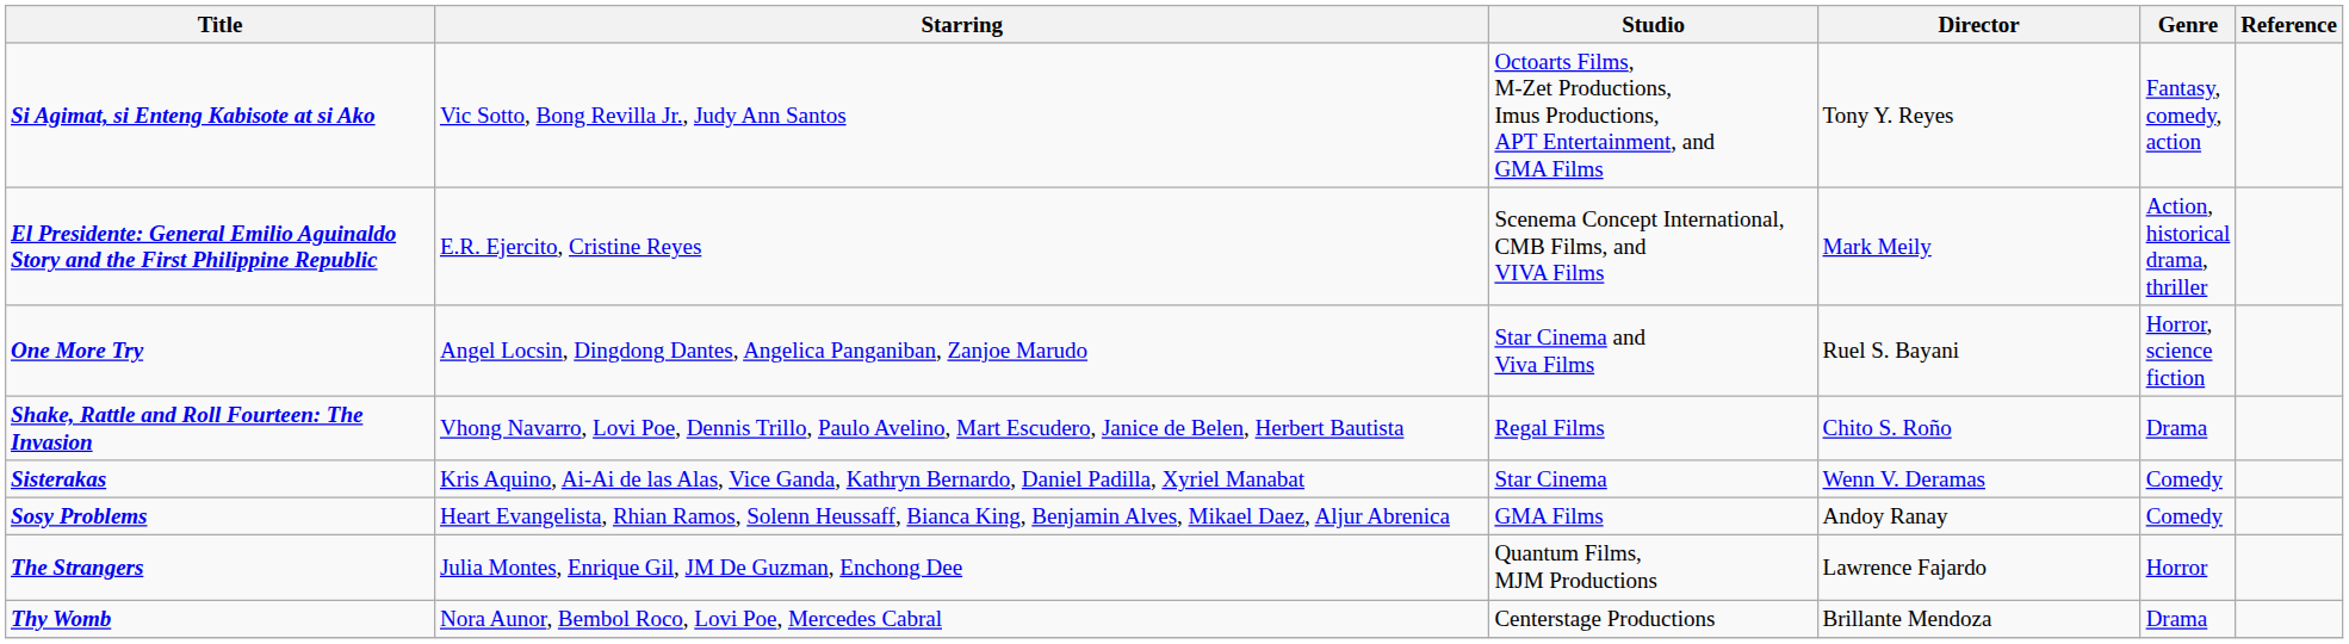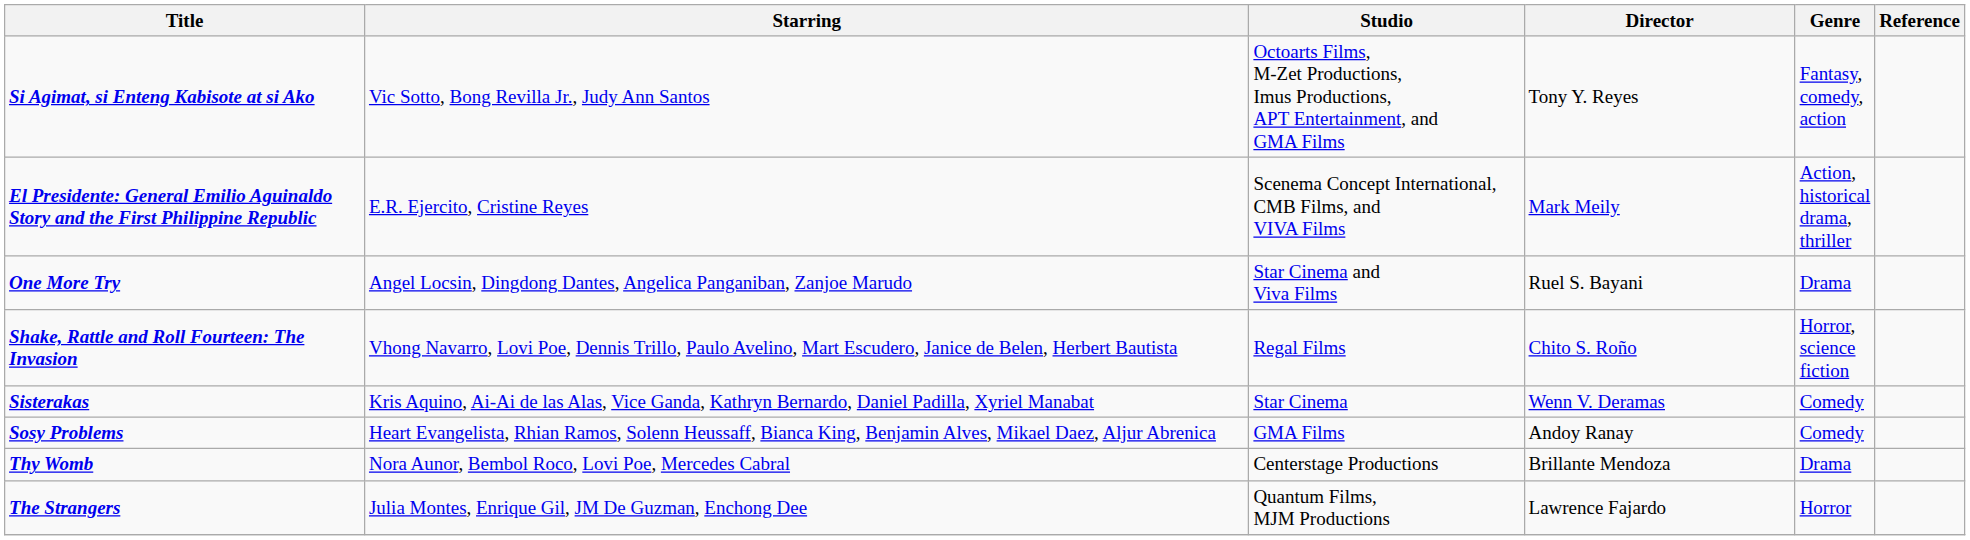One More Try | Genre: Horror, science fiction -> Drama
Shake, Rattle and Roll Fourteen: The Invasion | Genre: Drama -> Horror, science fiction
rows swapped: The Strangers <-> Thy Womb
